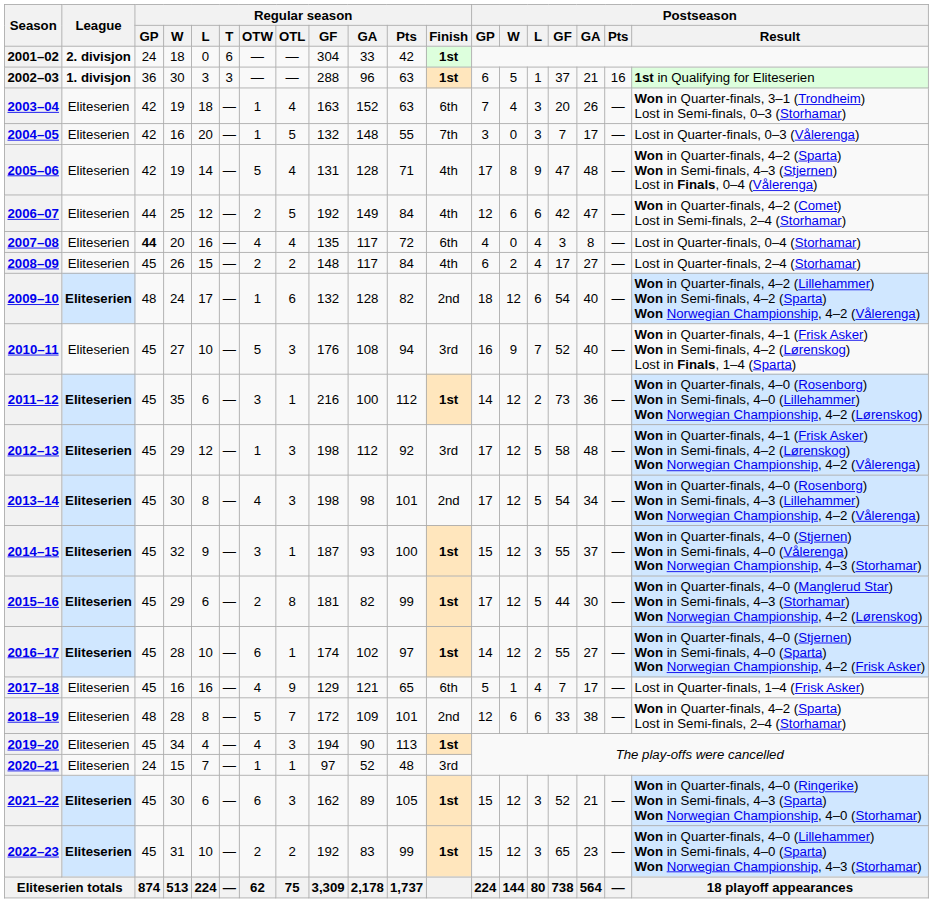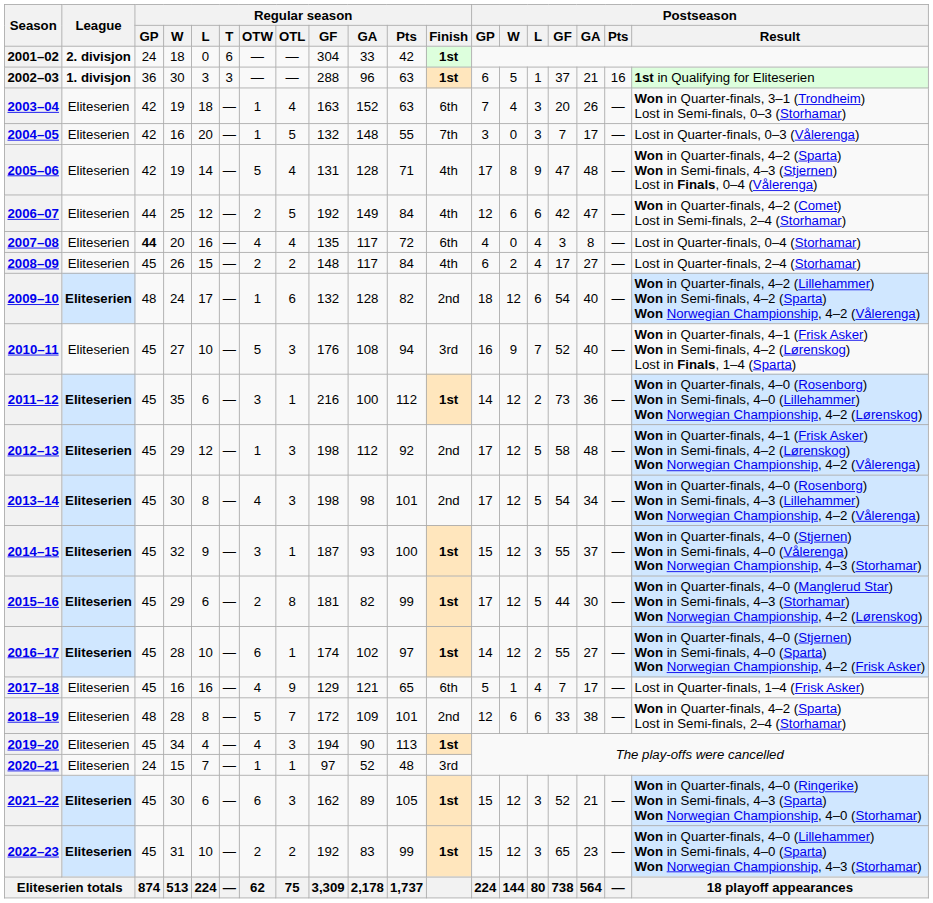2012–13 | Regular season / Finish: 3rd -> 2nd
